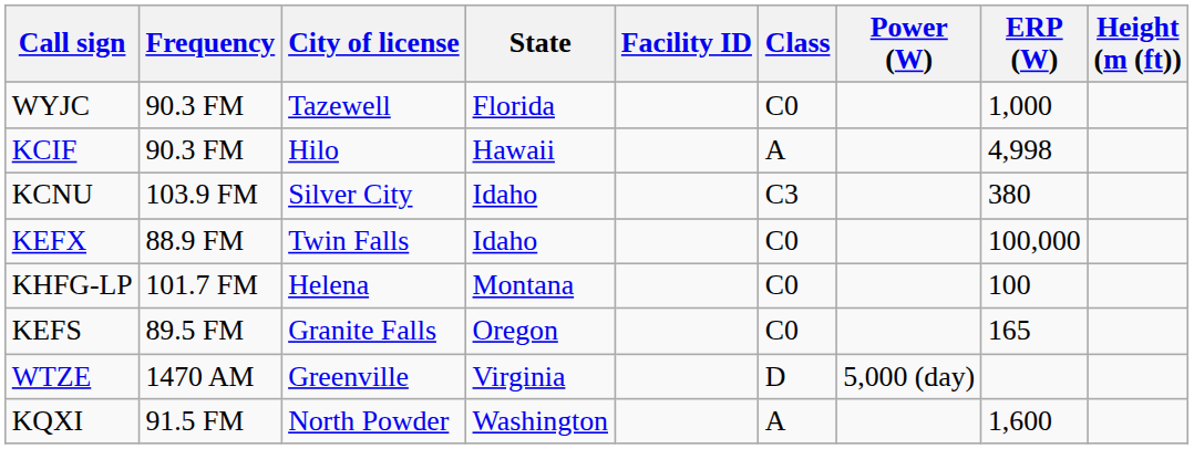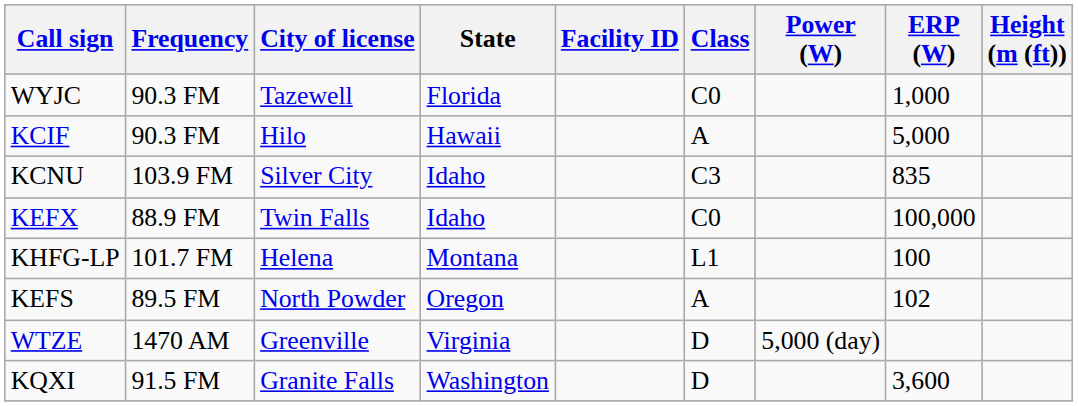KCIF | ERP (W): 4,998 -> 5,000
KCNU | ERP (W): 380 -> 835
KHFG-LP | Class: C0 -> L1
KEFS | City of license: Granite Falls -> North Powder
KEFS | Class: C0 -> A
KEFS | ERP (W): 165 -> 102
KQXI | City of license: North Powder -> Granite Falls
KQXI | Class: A -> D
KQXI | ERP (W): 1,600 -> 3,600
